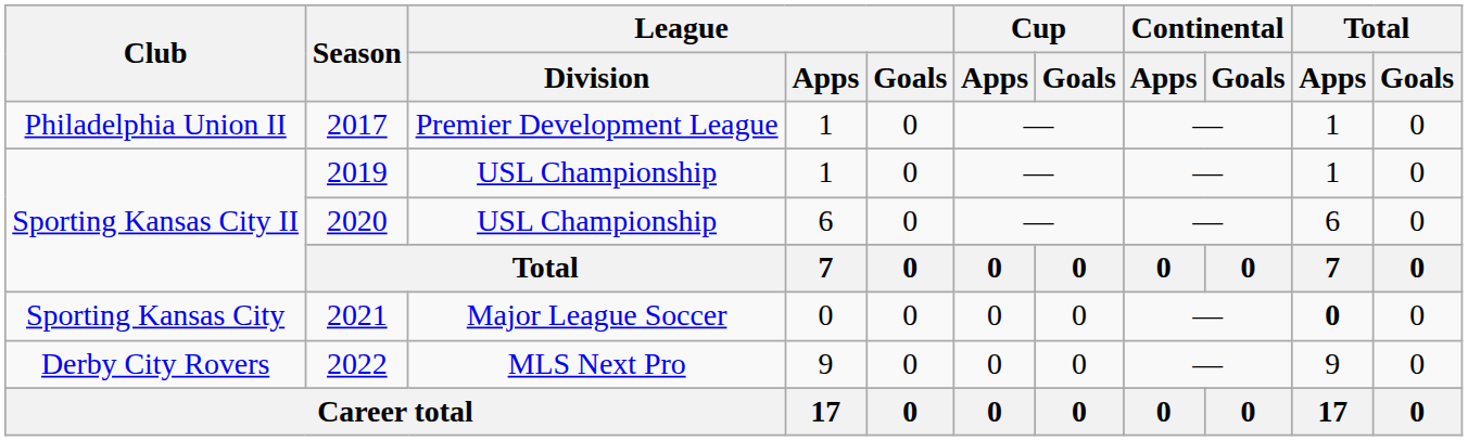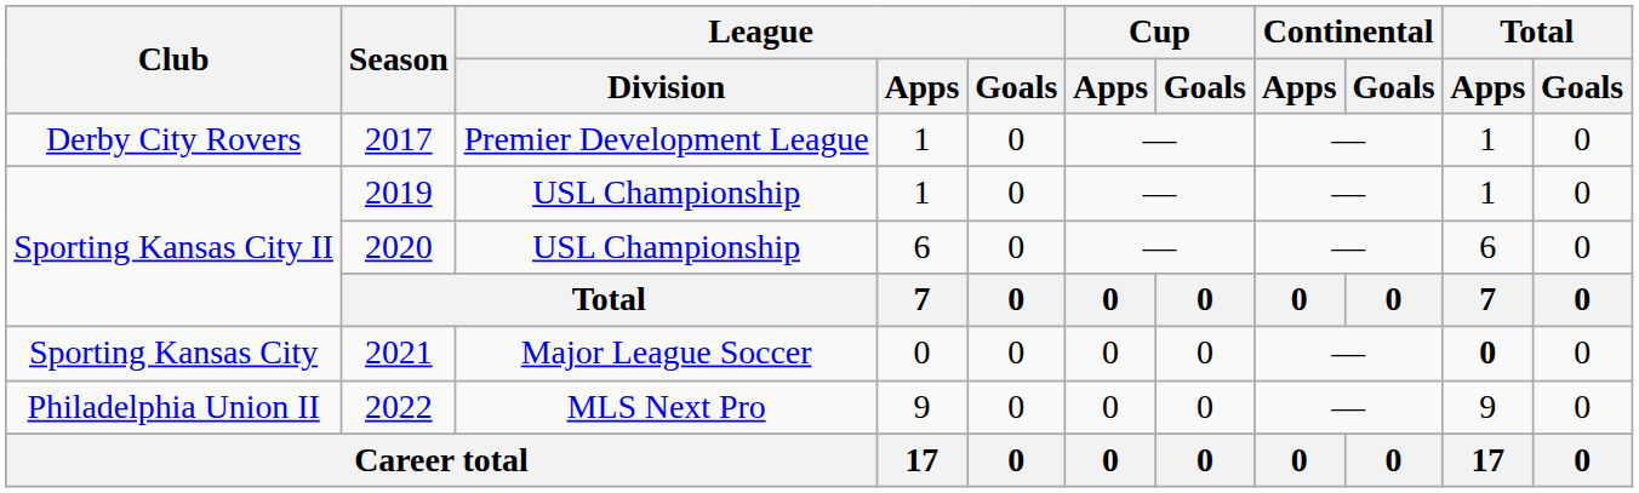2017 | Club: Philadelphia Union II -> Derby City Rovers
2022 | Club: Derby City Rovers -> Philadelphia Union II
